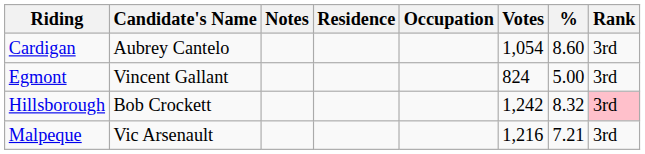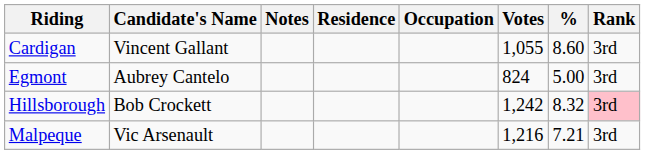Cardigan | Candidate's Name: Aubrey Cantelo -> Vincent Gallant
Cardigan | Votes: 1,054 -> 1,055
Egmont | Candidate's Name: Vincent Gallant -> Aubrey Cantelo
